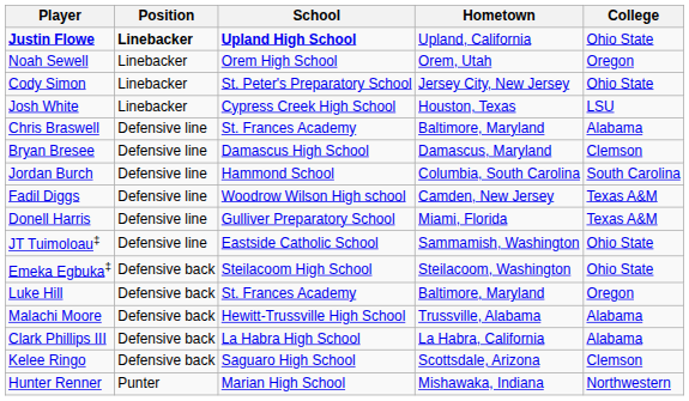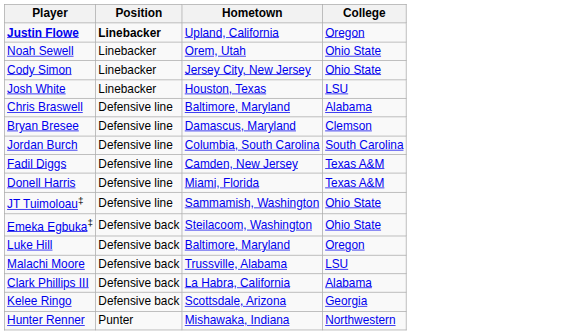- column: School | Upland High School | Orem High School | St. Peter's Preparatory School | Cypress Creek High School | St. Frances Academy | Damascus High School | Hammond School | Woodrow Wilson High school | Gulliver Preparatory School | Eastside Catholic School | Steilacoom High School | St. Frances Academy | Hewitt-Trussville High School | La Habra High School | Saguaro High School | Marian High School
Justin Flowe | College: Ohio State -> Oregon
Noah Sewell | College: Oregon -> Ohio State
Malachi Moore | College: Alabama -> LSU
Kelee Ringo | College: Clemson -> Georgia
